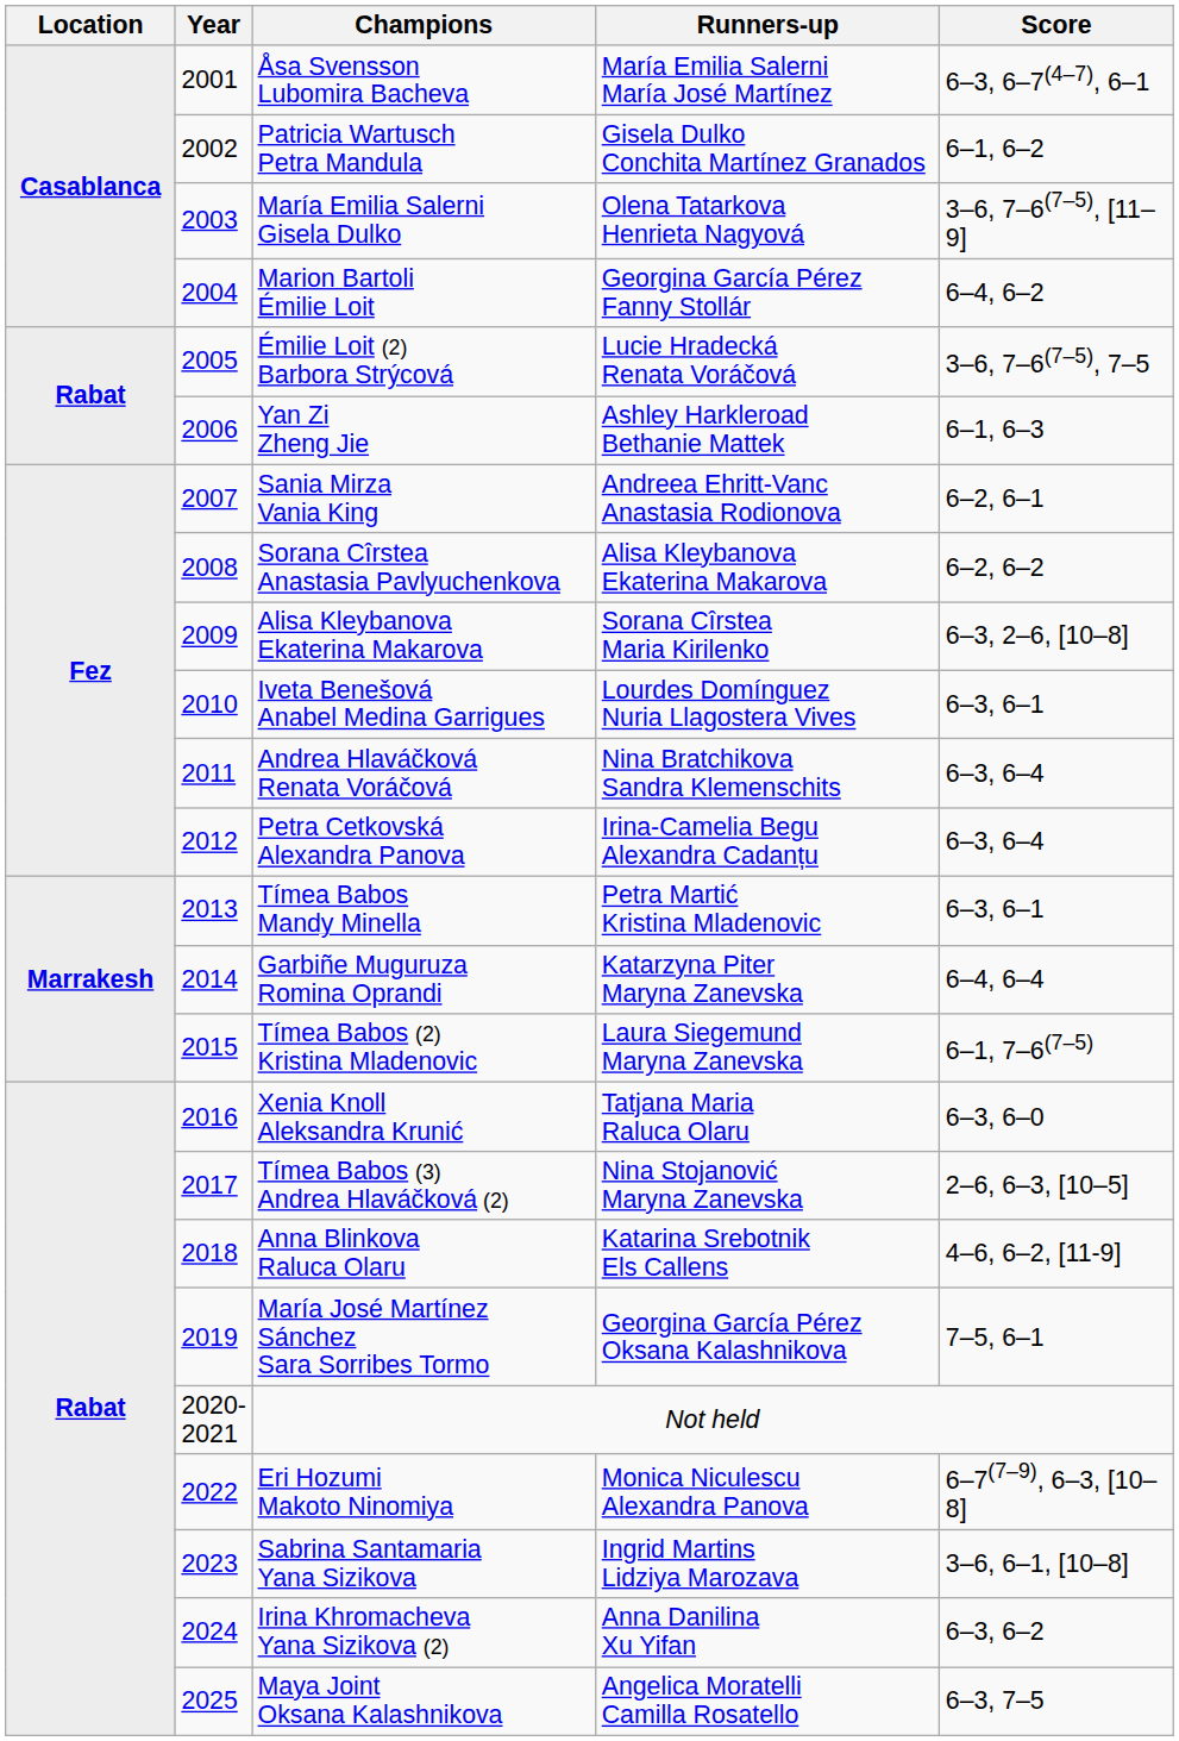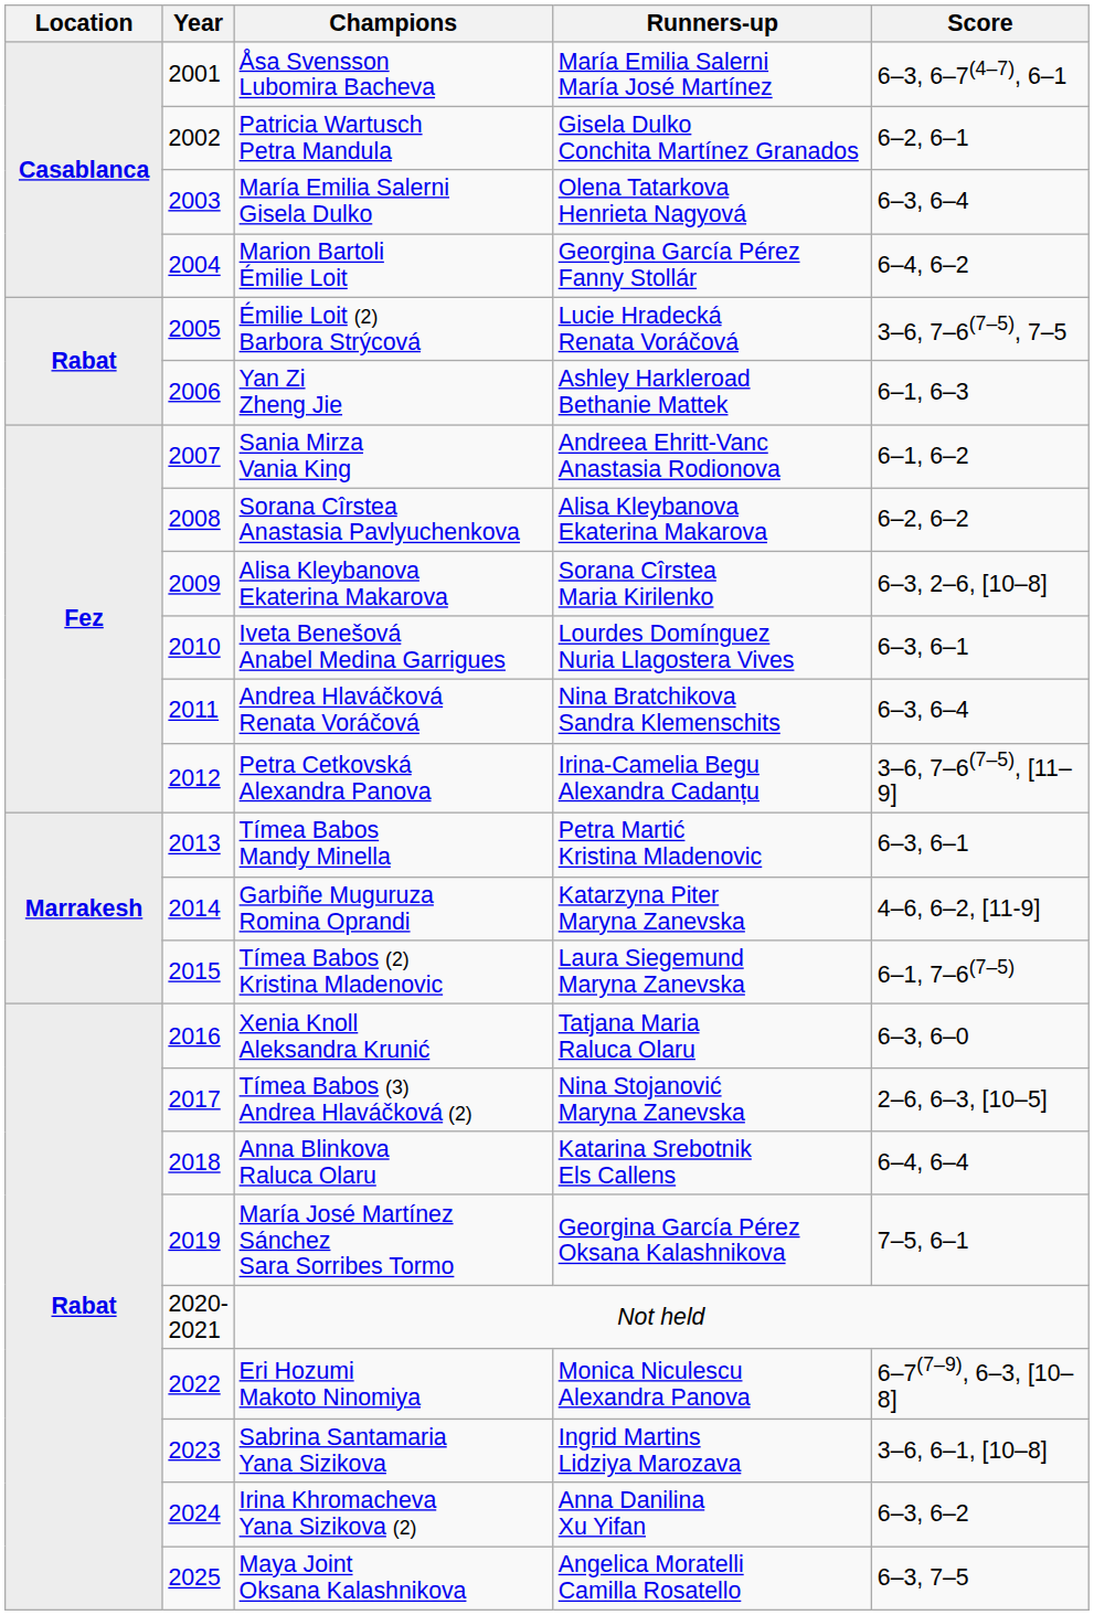Patricia Wartusch Petra Mandula | Score: 6–1, 6–2 -> 6–2, 6–1
María Emilia Salerni Gisela Dulko | Score: 3–6, 7–6(7–5), [11–9] -> 6–3, 6–4
Sania Mirza Vania King | Score: 6–2, 6–1 -> 6–1, 6–2
Petra Cetkovská Alexandra Panova | Score: 6–3, 6–4 -> 3–6, 7–6(7–5), [11–9]
Garbiñe Muguruza Romina Oprandi | Score: 6–4, 6–4 -> 4–6, 6–2, [11-9]
Anna Blinkova Raluca Olaru | Score: 4–6, 6–2, [11-9] -> 6–4, 6–4
